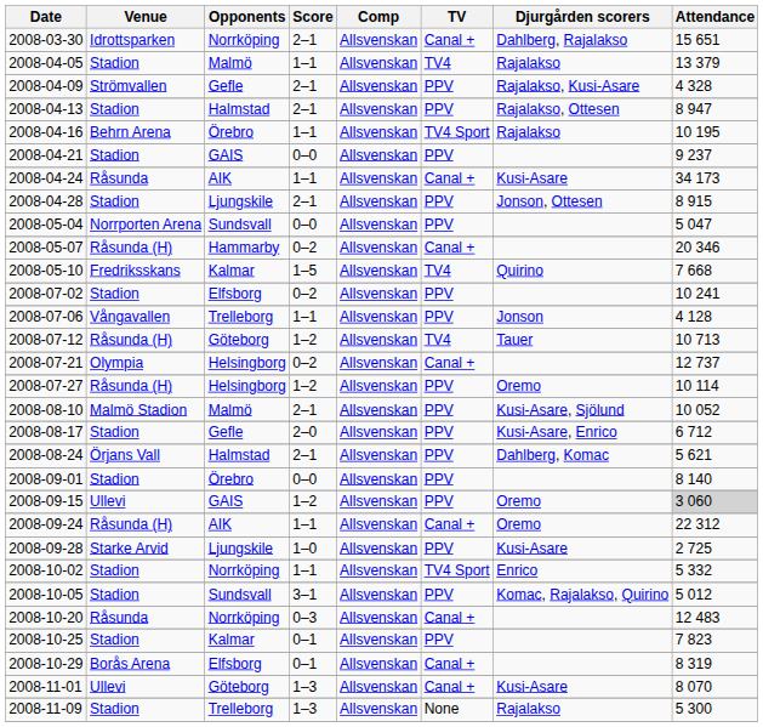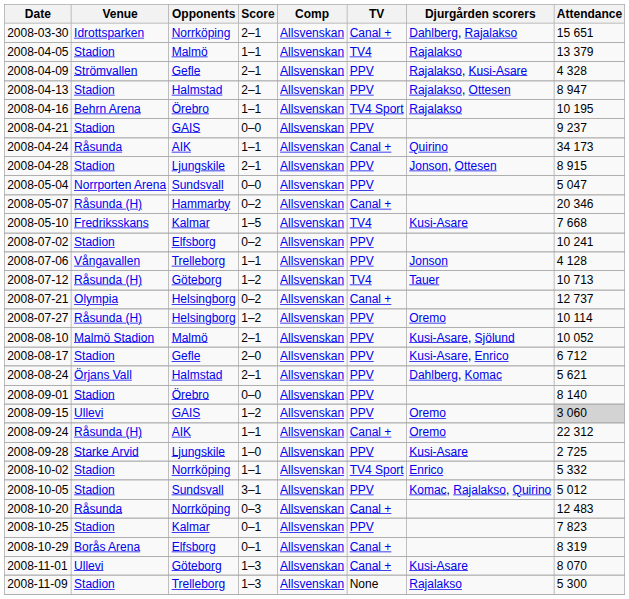2008-04-24 | Djurgården scorers: Kusi-Asare -> Quirino
2008-05-10 | Djurgården scorers: Quirino -> Kusi-Asare
